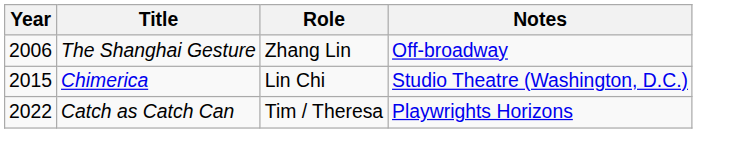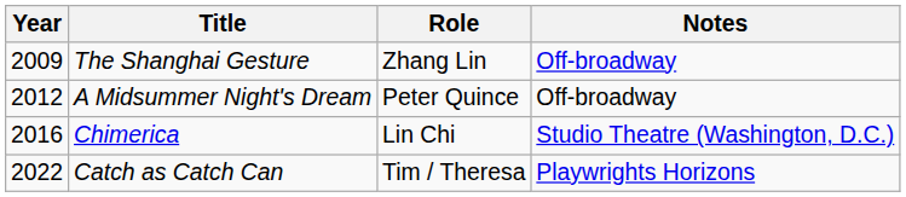The Shanghai Gesture | Year: 2006 -> 2009
+ row: 2012 | A Midsummer Night's Dream | Peter Quince | Off-broadway
Chimerica | Year: 2015 -> 2016
